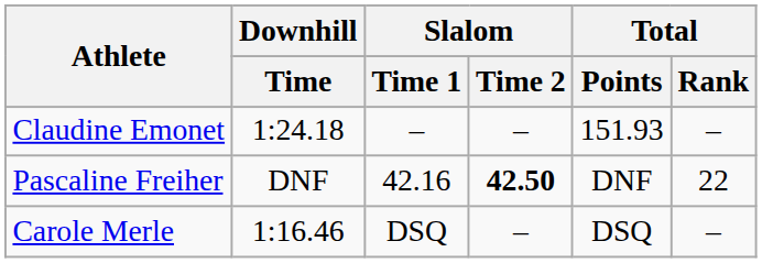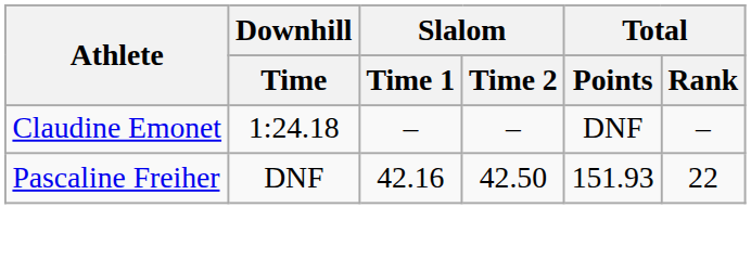Claudine Emonet | Total / Points: 151.93 -> DNF
Pascaline Freiher | Slalom / Time 2: bold -> normal
Pascaline Freiher | Total / Points: DNF -> 151.93
- row: Carole Merle | 1:16.46 | DSQ | – | DSQ | –
